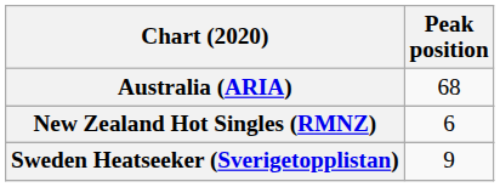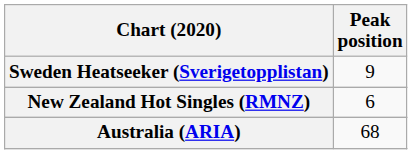rows swapped: Australia (ARIA) <-> Sweden Heatseeker (Sverigetopplistan)
